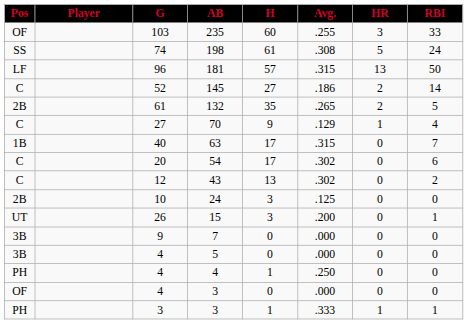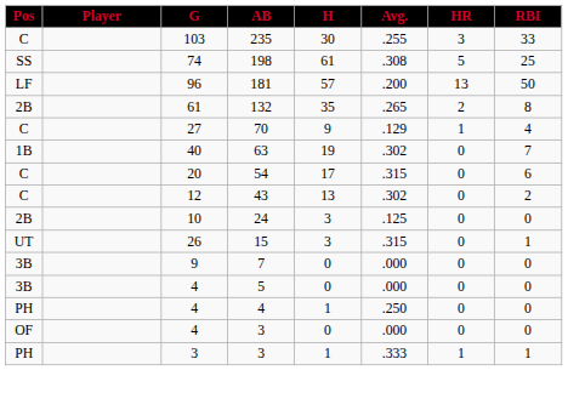235 | Pos: OF -> C
235 | H: 60 -> 30
198 | RBI: 24 -> 25
181 | Avg.: .315 -> .200
- row: C | 52 | 145 | 27 | .186 | 2 | 14
132 | RBI: 5 -> 8
63 | H: 17 -> 19
63 | Avg.: .315 -> .302
54 | Avg.: .302 -> .315
15 | Avg.: .200 -> .315
